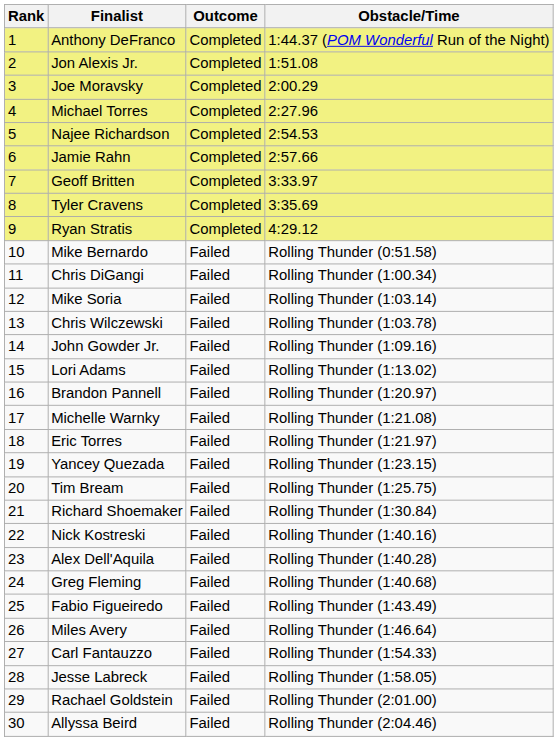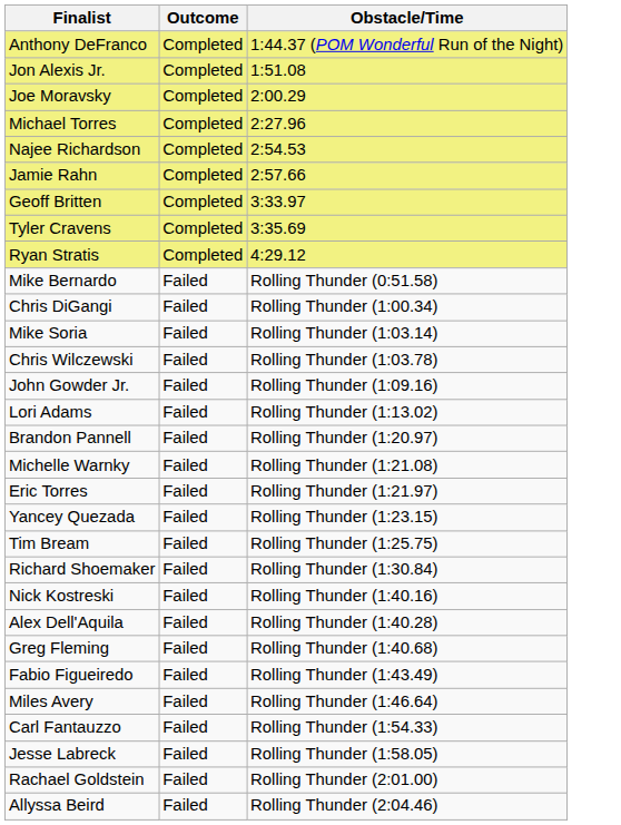- column: Rank | 1 | 2 | 3 | 4 | 5 | 6 | 7 | 8 | 9 | 10 | 11 | 12 | 13 | 14 | 15 | 16 | 17 | 18 | 19 | 20 | 21 | 22 | 23 | 24 | 25 | 26 | 27 | 28 | 29 | 30
